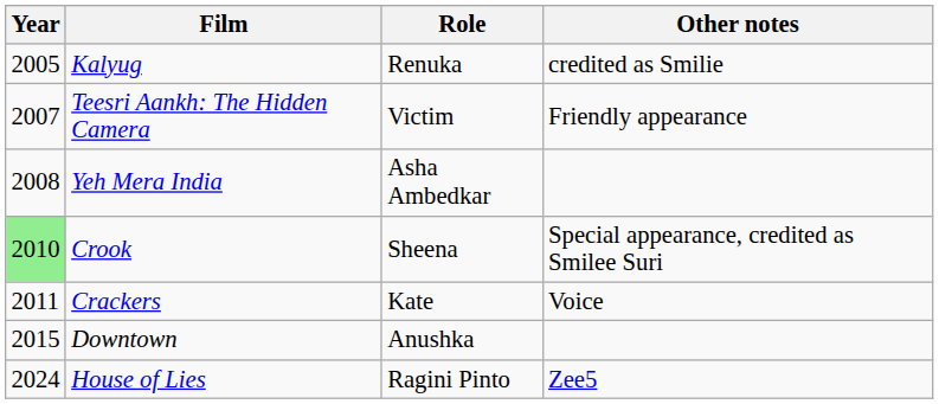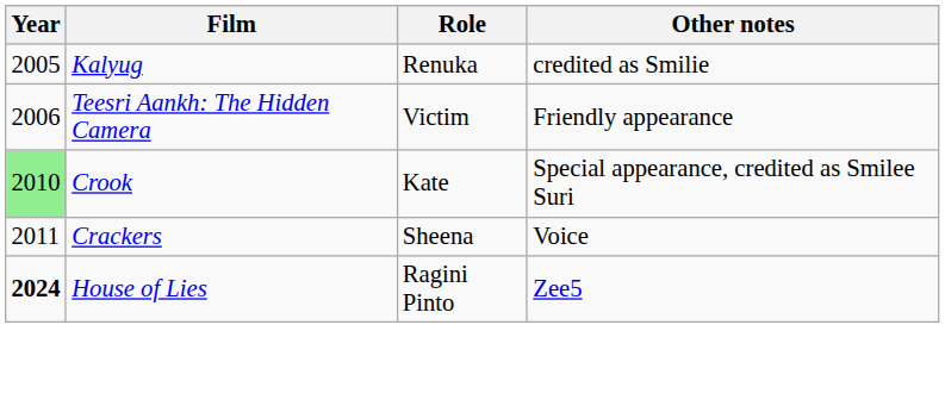Teesri Aankh: The Hidden Camera | Year: 2007 -> 2006
- row: 2008 | Yeh Mera India | Asha Ambedkar
Crook | Role: Sheena -> Kate
Crackers | Role: Kate -> Sheena
- row: 2015 | Downtown | Anushka
House of Lies | Year: normal -> bold
